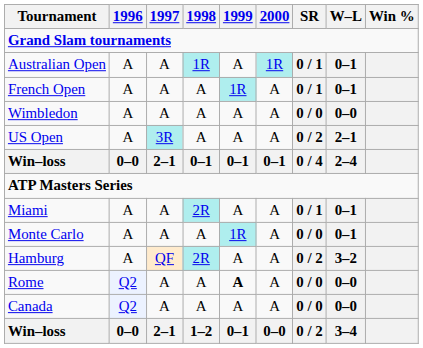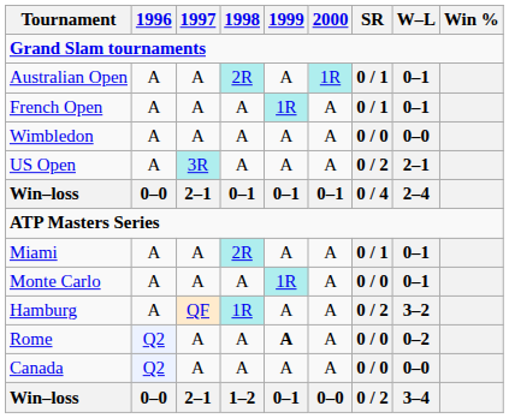Australian Open | 1998: 1R -> 2R
Hamburg | 1998: 2R -> 1R
Rome | W–L: 0–0 -> 0–2
